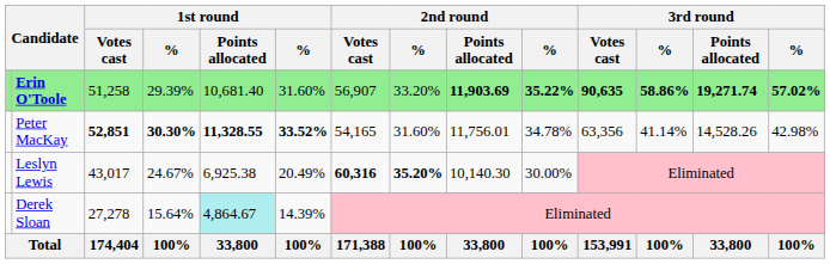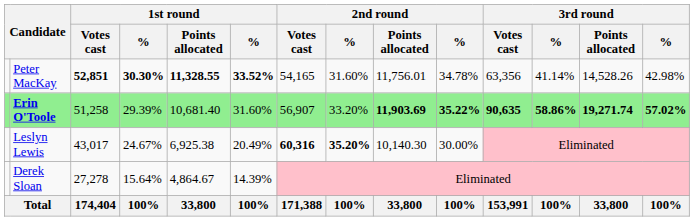rows swapped: Erin O'Toole <-> Peter MacKay
Derek Sloan | 1st round / Points allocated: paleturquoise background -> no background
